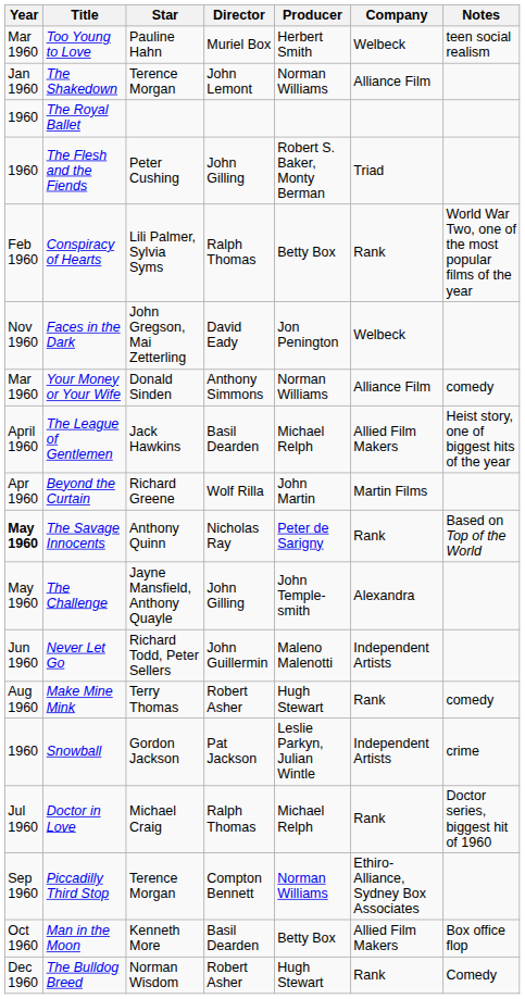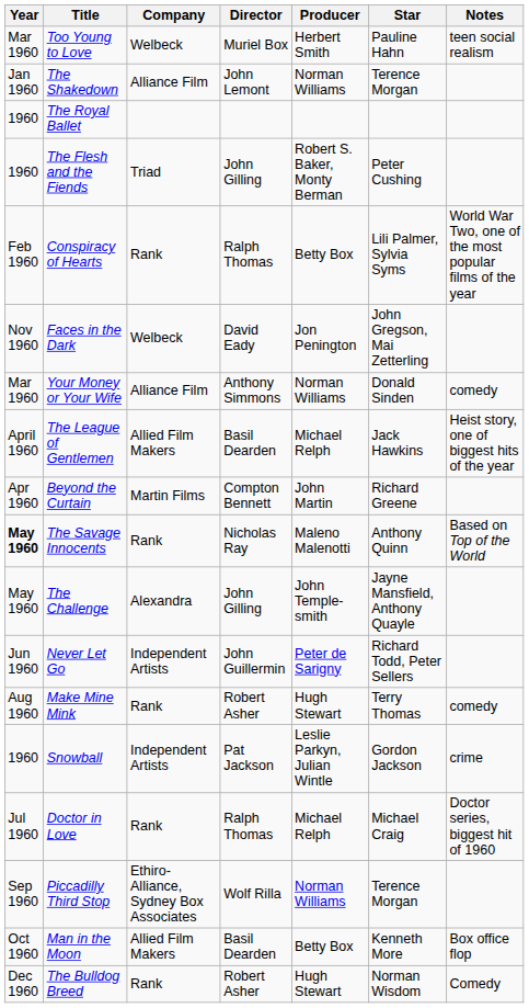columns swapped: Company <-> Star
Beyond the Curtain | Director: Wolf Rilla -> Compton Bennett
The Savage Innocents | Producer: Peter de Sarigny -> Maleno Malenotti
Never Let Go | Producer: Maleno Malenotti -> Peter de Sarigny
Piccadilly Third Stop | Director: Compton Bennett -> Wolf Rilla
